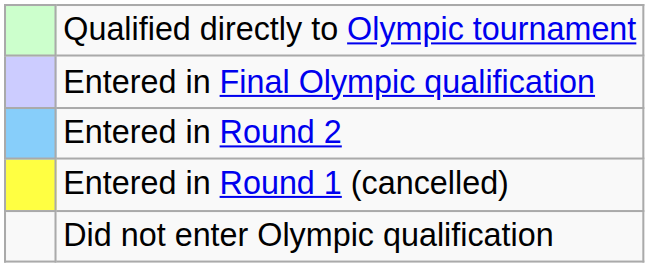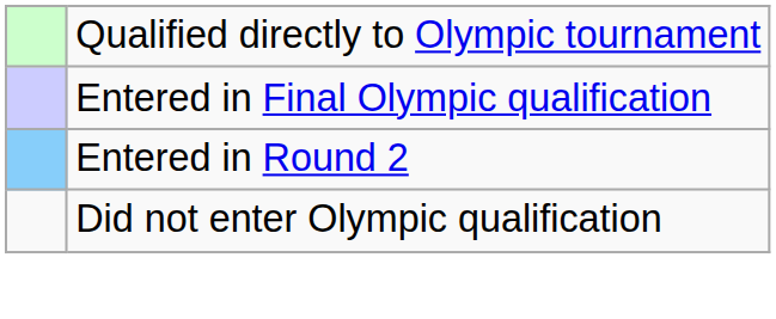- row: Entered in Round 1 (cancelled)
